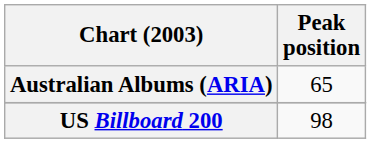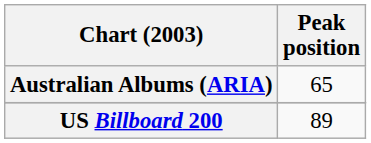US Billboard 200 | Peak position: 98 -> 89
